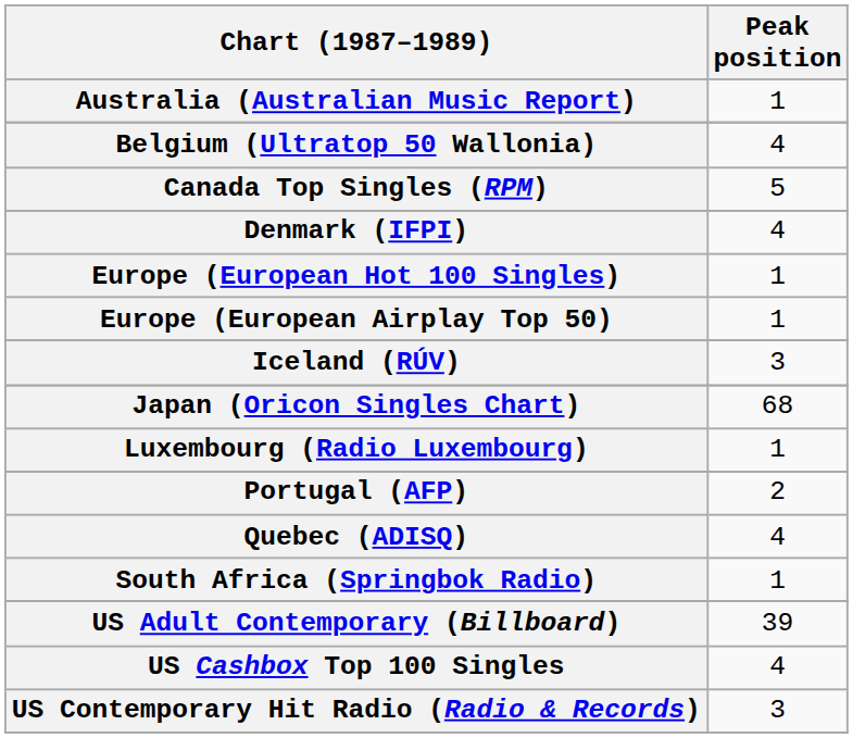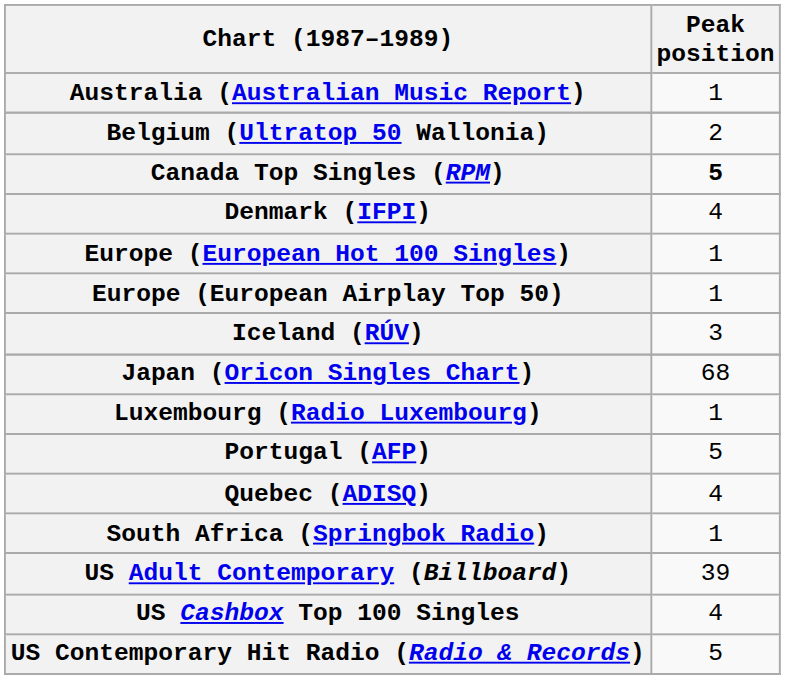Belgium (Ultratop 50 Wallonia) | Peak position: 4 -> 2
Canada Top Singles (RPM) | Peak position: normal -> bold
Portugal (AFP) | Peak position: 2 -> 5
US Contemporary Hit Radio (Radio & Records) | Peak position: 3 -> 5
